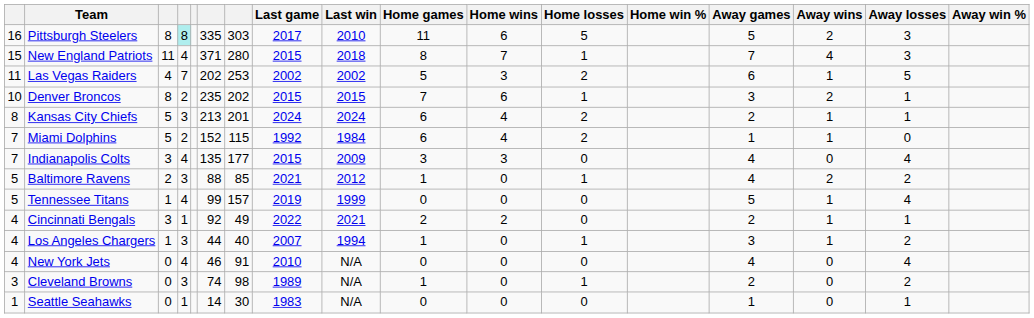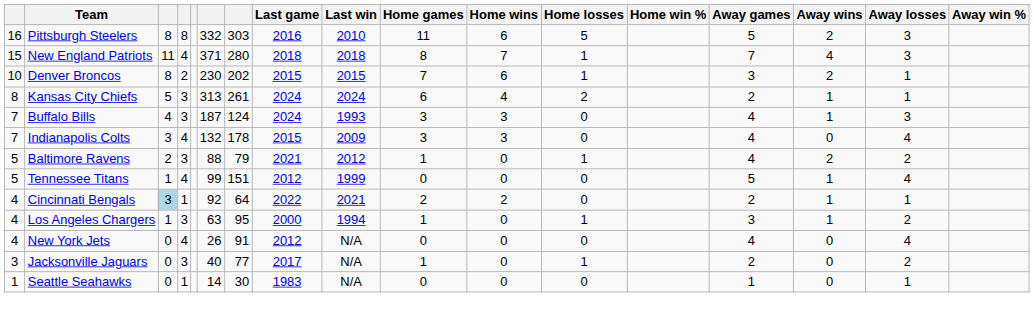Pittsburgh Steelers | column 4: paleturquoise background -> no background
Pittsburgh Steelers | column 6: 335 -> 332
Pittsburgh Steelers | Last game: 2017 -> 2016
New England Patriots | Last game: 2015 -> 2018
- row: 11 | Las Vegas Raiders | 4 | 7 | 202 | 253 | 2002 | 2002 | 5 | 3 | 2 | 6 | 1 | 5
Denver Broncos | column 6: 235 -> 230
Kansas City Chiefs | column 6: 213 -> 313
Kansas City Chiefs | column 7: 201 -> 261
- row: 7 | Miami Dolphins | 5 | 2 | 152 | 115 | 1992 | 1984 | 6 | 4 | 2 | 1 | 1 | 0
+ row: 7 | Buffalo Bills | 4 | 3 | 187 | 124 | 2024 | 1993 | 3 | 3 | 0 | 4 | 1 | 3
Indianapolis Colts | column 6: 135 -> 132
Indianapolis Colts | column 7: 177 -> 178
Baltimore Ravens | column 7: 85 -> 79
Tennessee Titans | column 7: 157 -> 151
Tennessee Titans | Last game: 2019 -> 2012
Cincinnati Bengals | column 3: no background -> lightblue background
Cincinnati Bengals | column 7: 49 -> 64
Los Angeles Chargers | column 6: 44 -> 63
Los Angeles Chargers | column 7: 40 -> 95
Los Angeles Chargers | Last game: 2007 -> 2000
New York Jets | column 6: 46 -> 26
New York Jets | Last game: 2010 -> 2012
- row: 3 | Cleveland Browns | 0 | 3 | 74 | 98 | 1989 | N/A | 1 | 0 | 1 | 2 | 0 | 2
+ row: 3 | Jacksonville Jaguars | 0 | 3 | 40 | 77 | 2017 | N/A | 1 | 0 | 1 | 2 | 0 | 2
